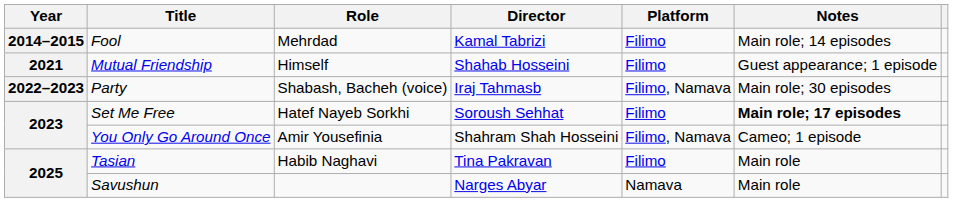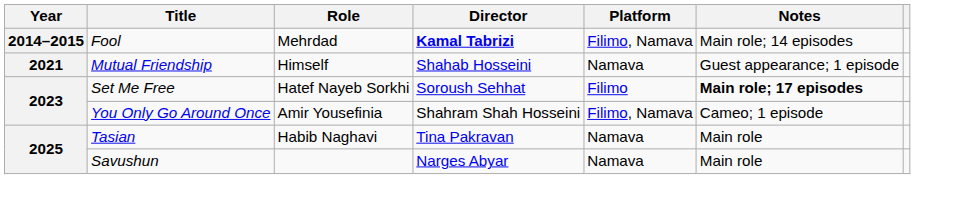Fool | Director: normal -> bold
Fool | Platform: Filimo -> Filimo, Namava
Mutual Friendship | Platform: Filimo -> Namava
- row: 2022–2023 | Party | Shabash, Bacheh (voice) | Iraj Tahmasb | Filimo, Namava | Main role; 30 episodes
Tasian | Platform: Filimo -> Namava
